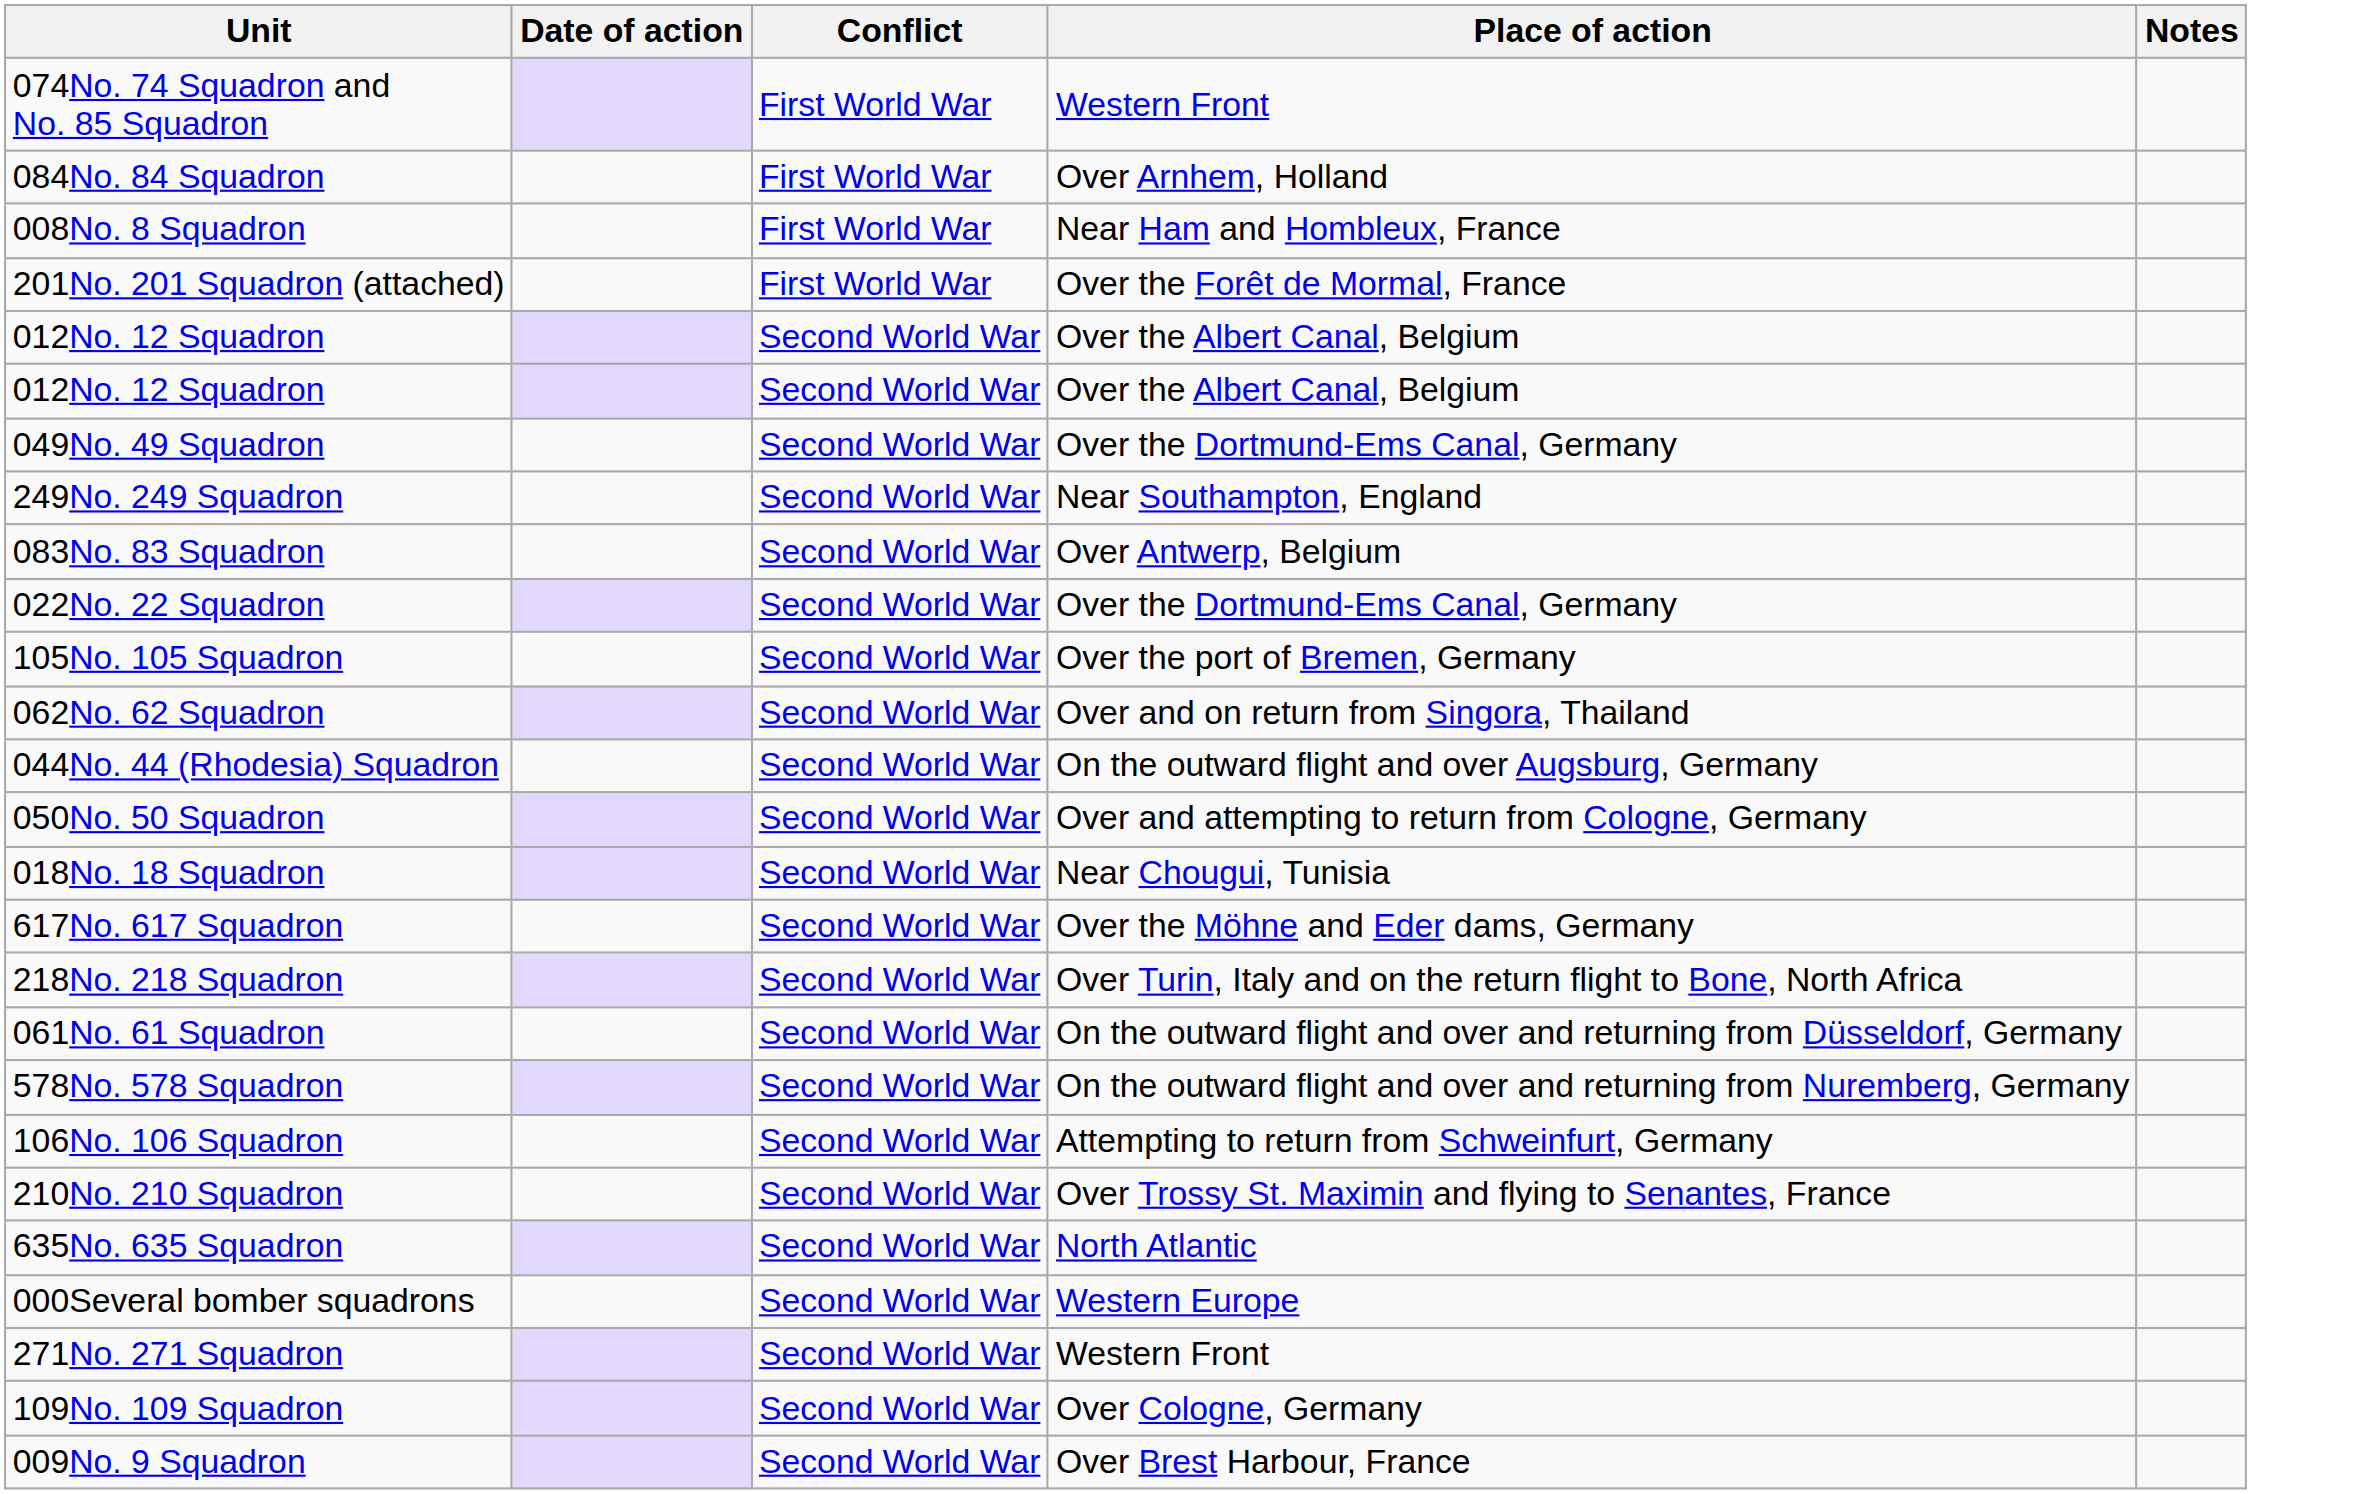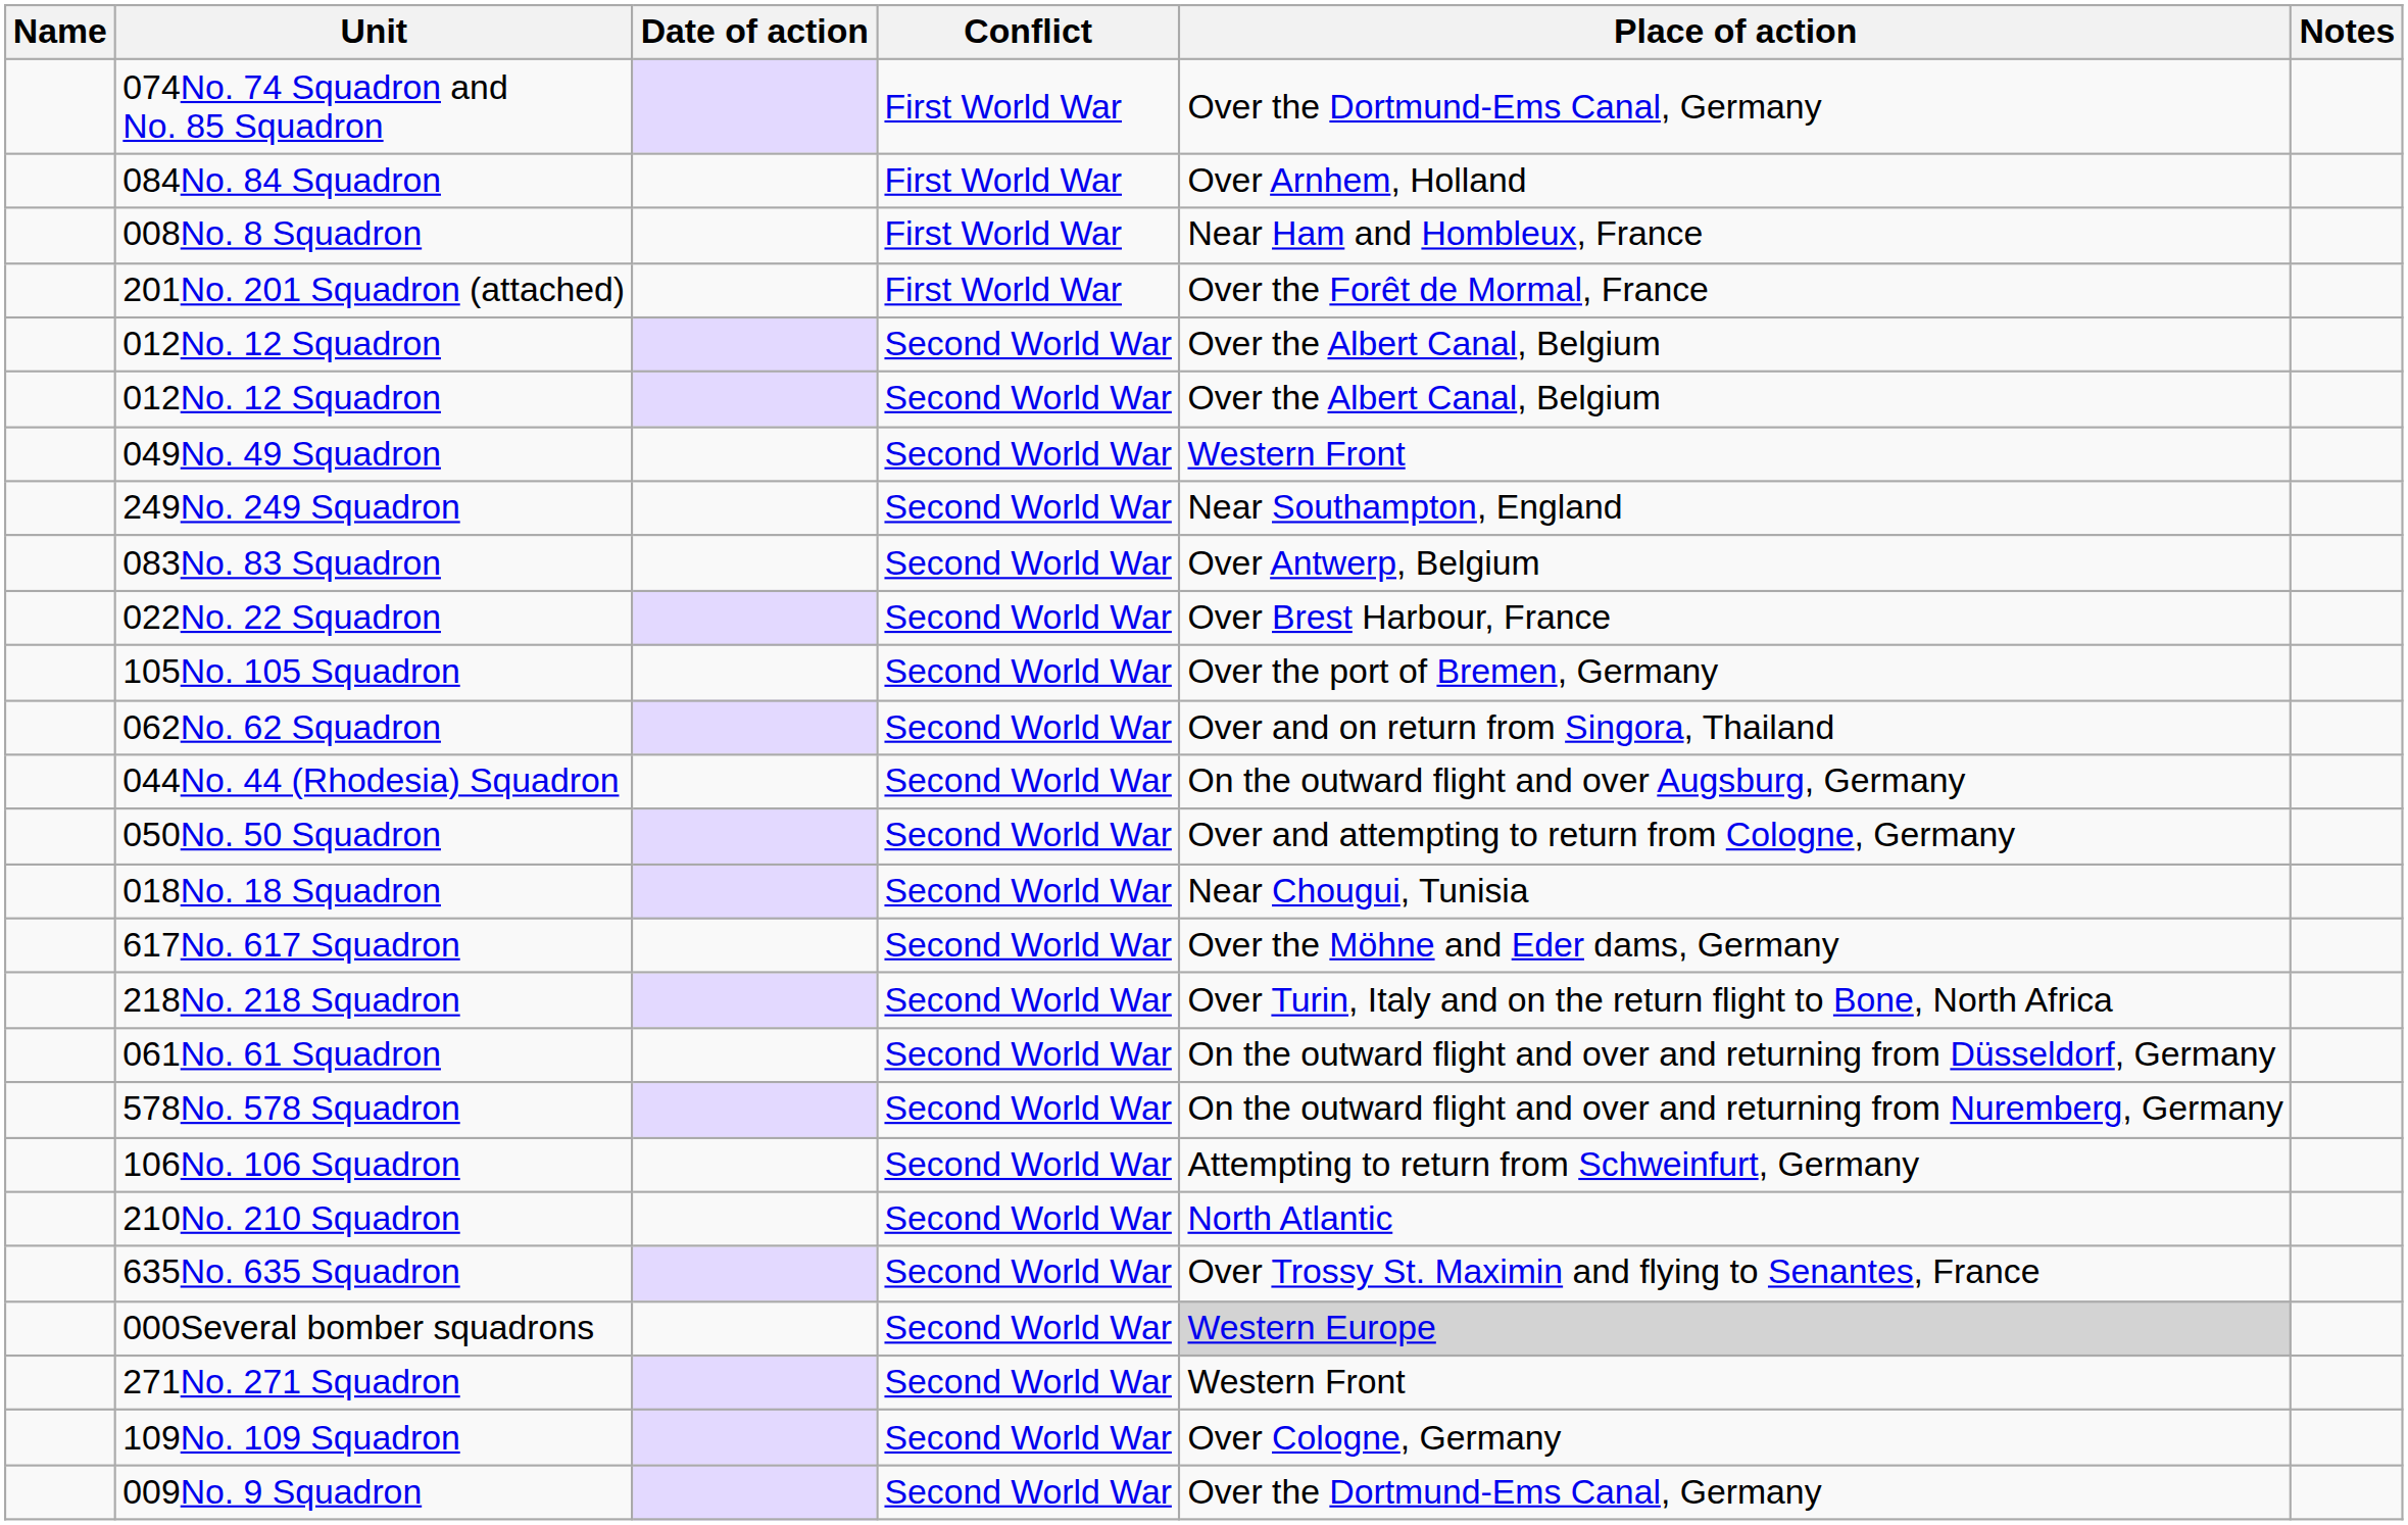+ column: Name
074No. 74 Squadron and No. 85 Squadron | Place of action: Western Front -> Over the Dortmund-Ems Canal, Germany
049No. 49 Squadron | Place of action: Over the Dortmund-Ems Canal, Germany -> Western Front
022No. 22 Squadron | Place of action: Over the Dortmund-Ems Canal, Germany -> Over Brest Harbour, France
210No. 210 Squadron | Place of action: Over Trossy St. Maximin and flying to Senantes, France -> North Atlantic
635No. 635 Squadron | Place of action: North Atlantic -> Over Trossy St. Maximin and flying to Senantes, France
000Several bomber squadrons | Place of action: no background -> lightgrey background
009No. 9 Squadron | Place of action: Over Brest Harbour, France -> Over the Dortmund-Ems Canal, Germany
